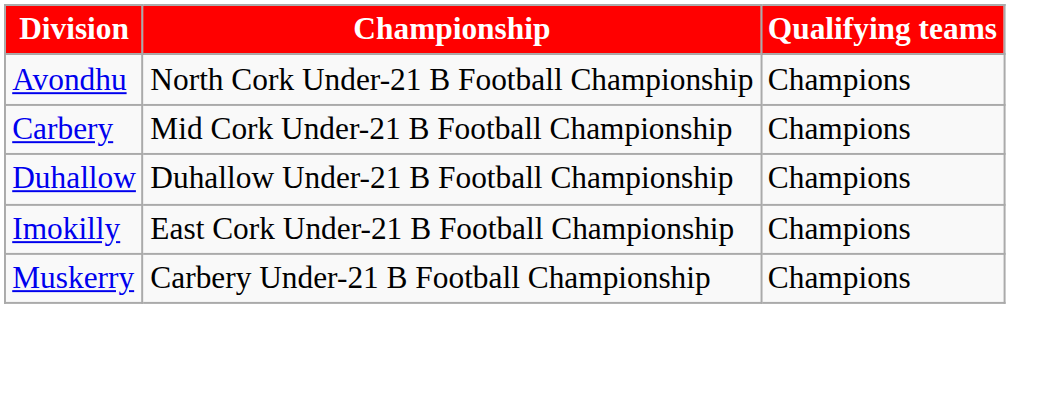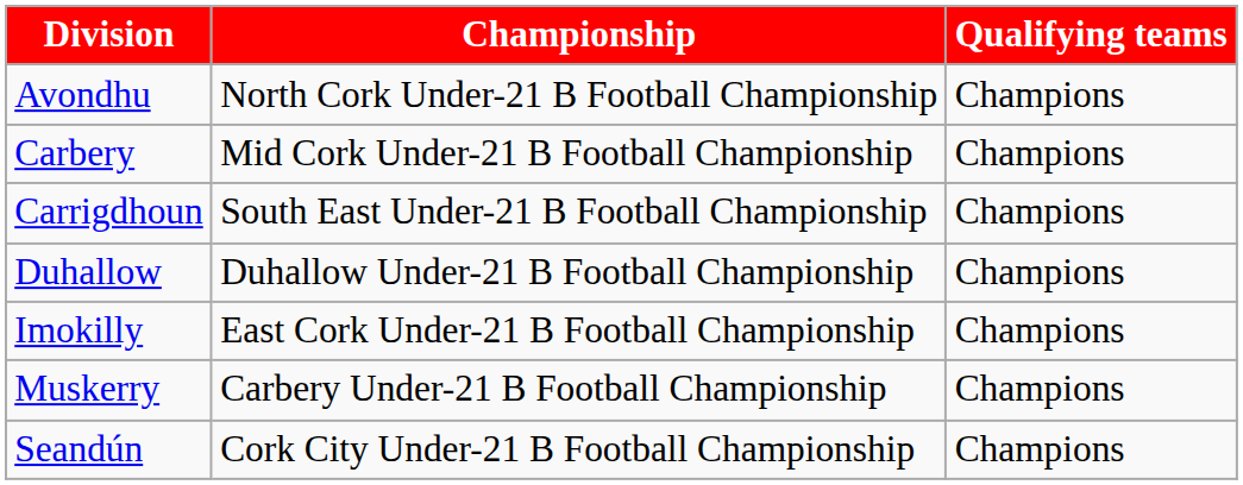+ row: Carrigdhoun | South East Under-21 B Football Championship | Champions
+ row: Seandún | Cork City Under-21 B Football Championship | Champions
